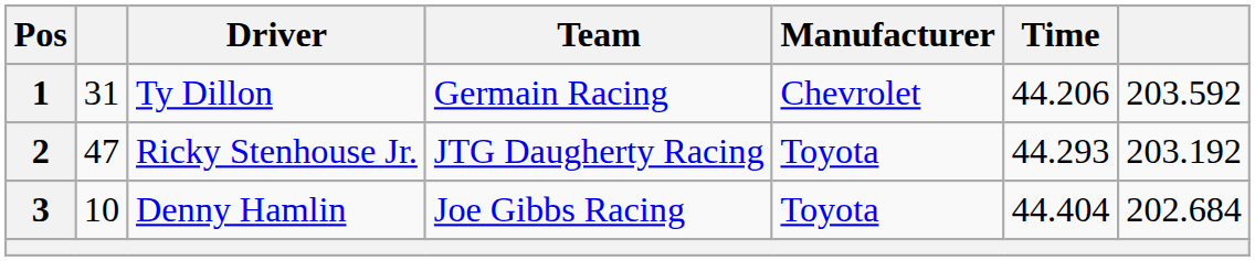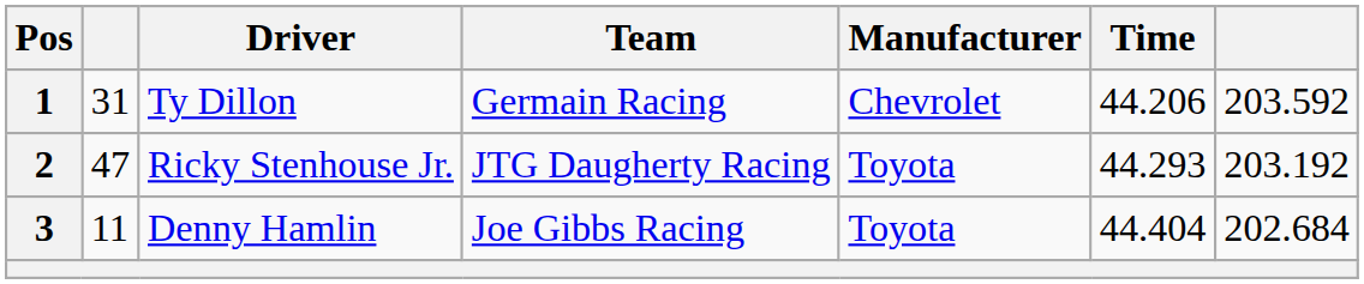3 | column 2: 10 -> 11
